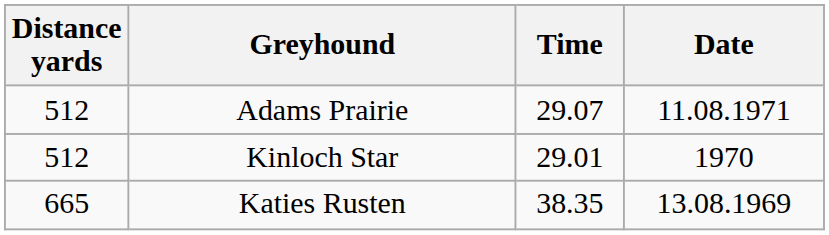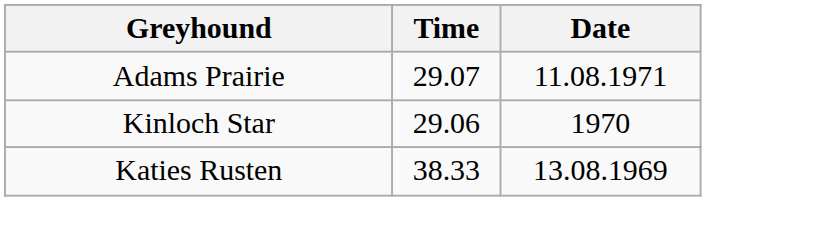- column: Distance yards | 512 | 512 | 665
Kinloch Star | Time: 29.01 -> 29.06
Katies Rusten | Time: 38.35 -> 38.33
